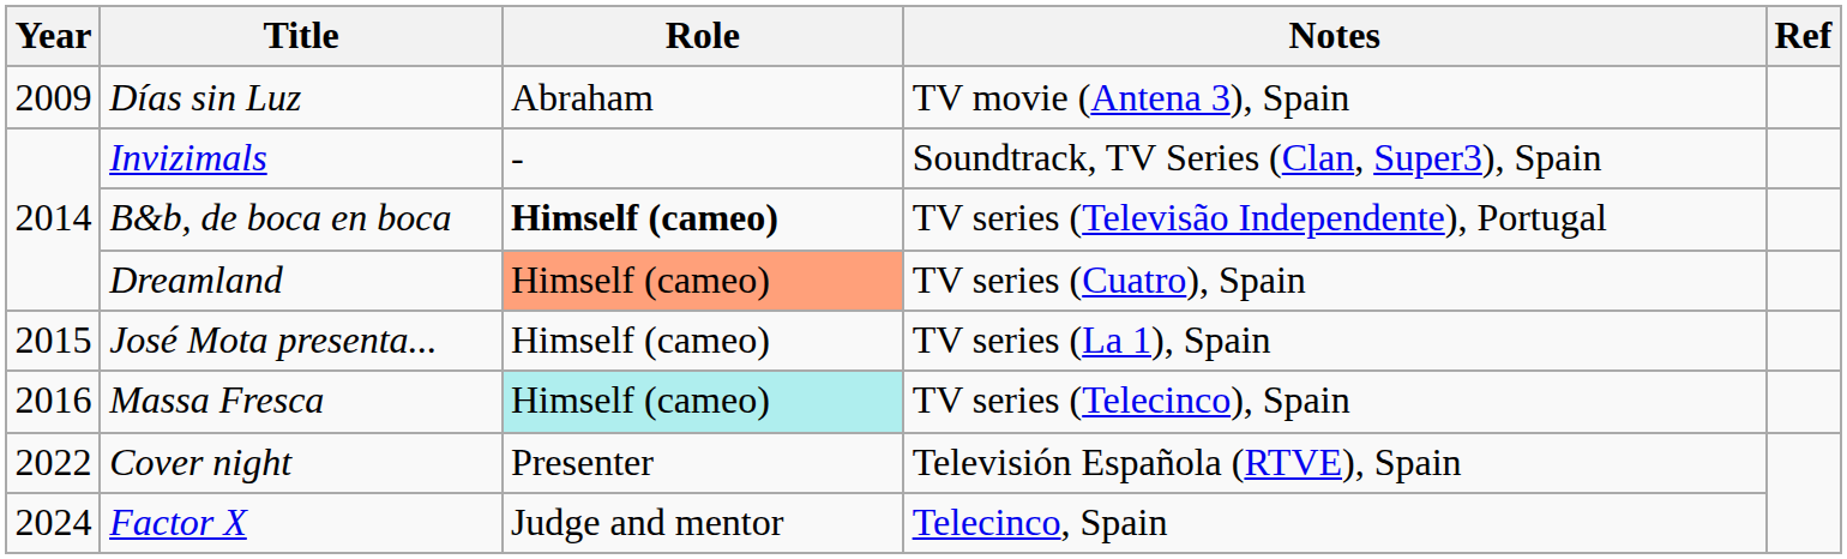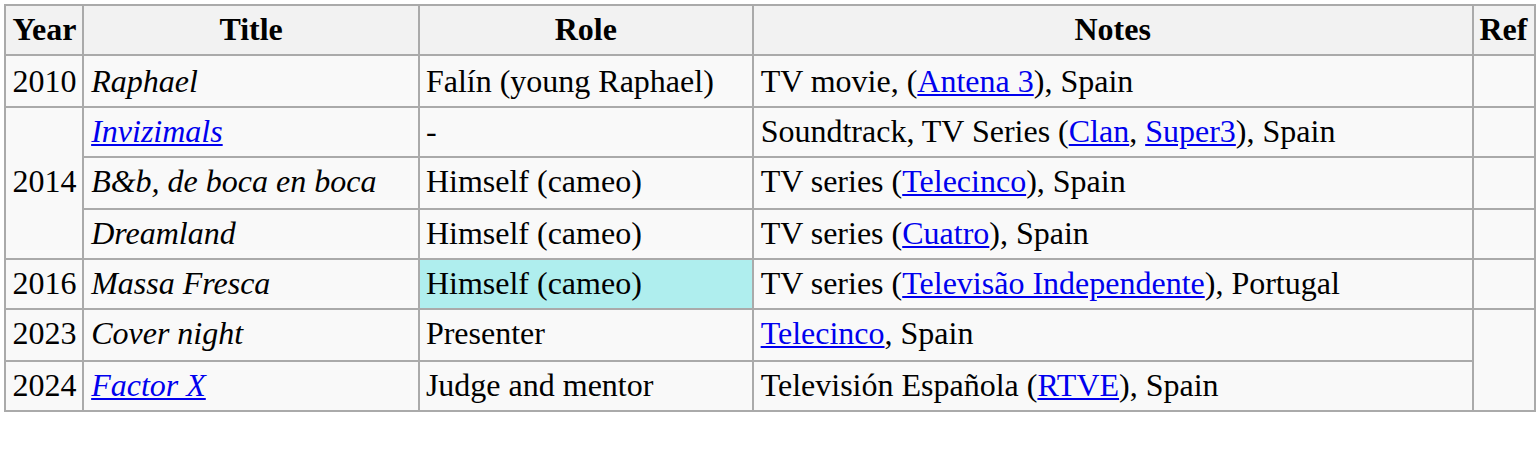- row: 2009 | Días sin Luz | Abraham | TV movie (Antena 3), Spain
+ row: 2010 | Raphael | Falín (young Raphael) | TV movie, (Antena 3), Spain
B&b, de boca en boca | Role: bold -> normal
B&b, de boca en boca | Notes: TV series (Televisão Independente), Portugal -> TV series (Telecinco), Spain
Dreamland | Role: lightsalmon background -> no background
- row: 2015 | José Mota presenta... | Himself (cameo) | TV series (La 1), Spain
Massa Fresca | Notes: TV series (Telecinco), Spain -> TV series (Televisão Independente), Portugal
Cover night | Year: 2022 -> 2023
Cover night | Notes: Televisión Española (RTVE), Spain -> Telecinco, Spain
Factor X | Notes: Telecinco, Spain -> Televisión Española (RTVE), Spain
